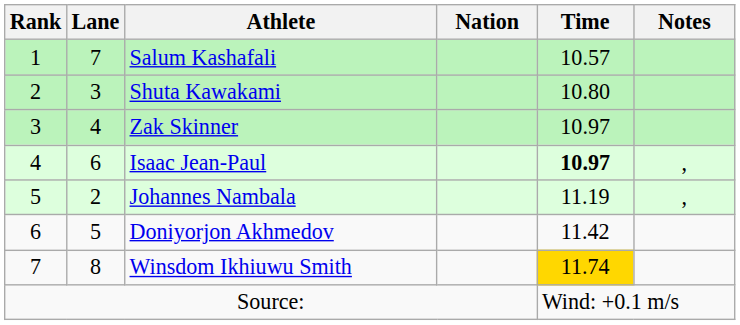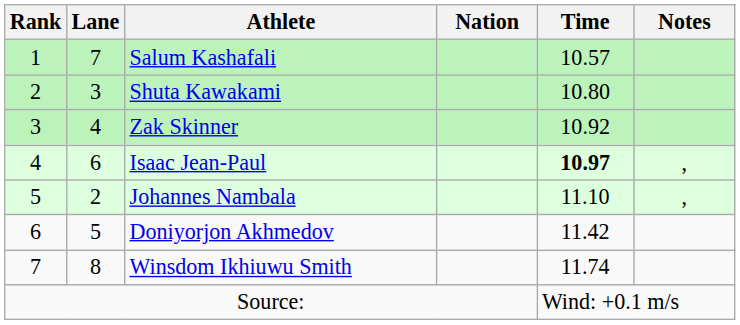Zak Skinner | Time: 10.97 -> 10.92
Johannes Nambala | Time: 11.19 -> 11.10
Winsdom Ikhiuwu Smith | Time: gold background -> no background
